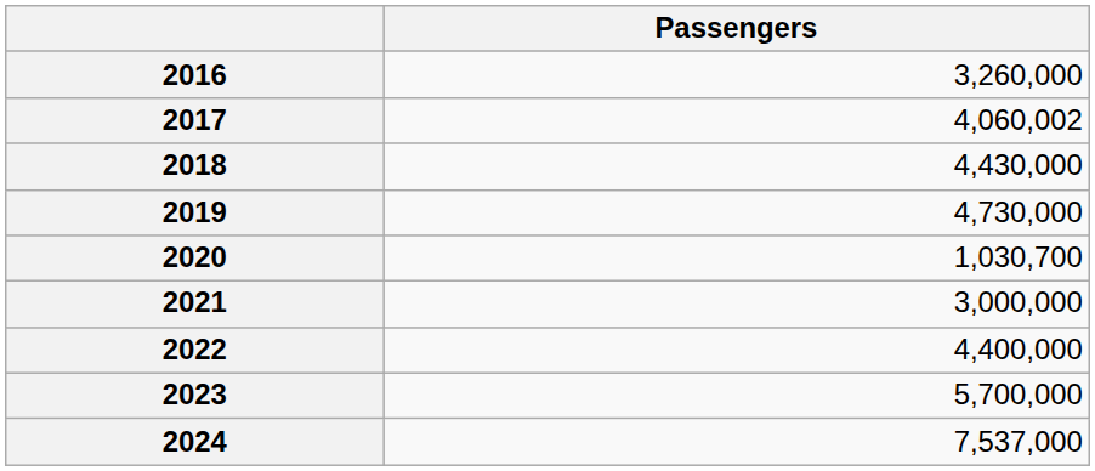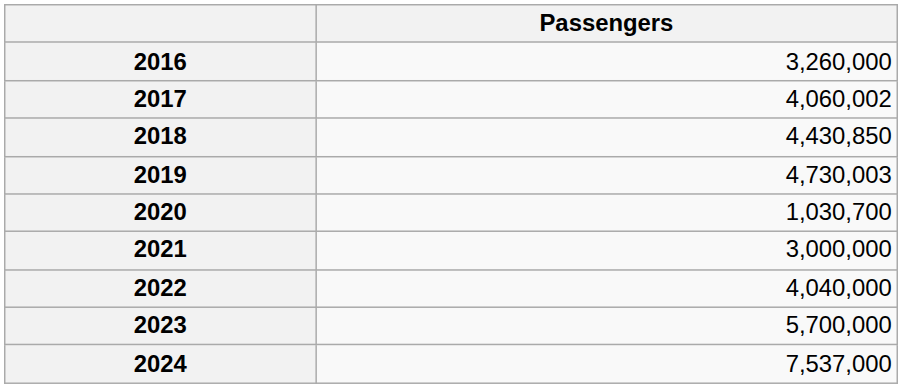2018 | Passengers: 4,430,000 -> 4,430,850
2019 | Passengers: 4,730,000 -> 4,730,003
2022 | Passengers: 4,400,000 -> 4,040,000
